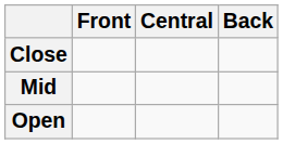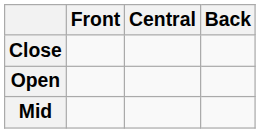rows swapped: Mid <-> Open
